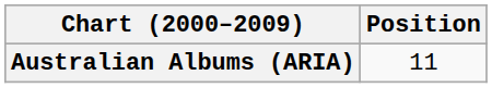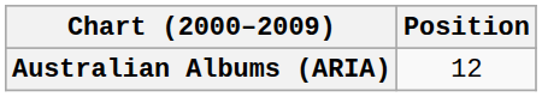Australian Albums (ARIA) | Position: 11 -> 12
